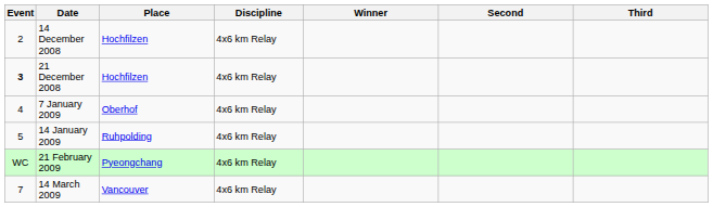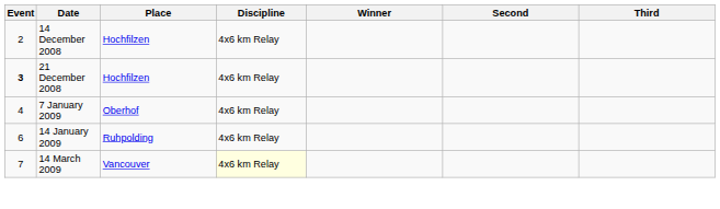14 January 2009 | Event: 5 -> 6
- row: WC | 21 February 2009 | Pyeongchang | 4x6 km Relay
14 March 2009 | Discipline: no background -> lightyellow background
